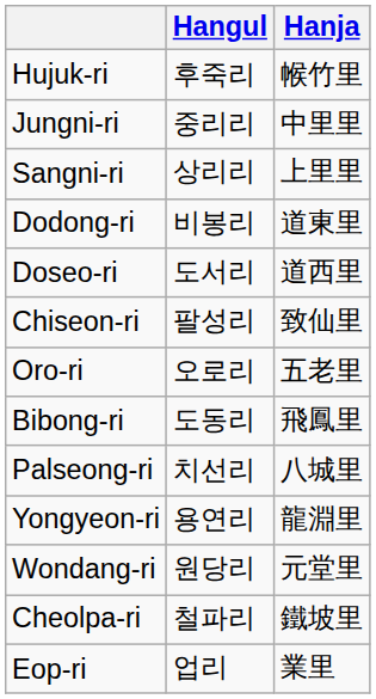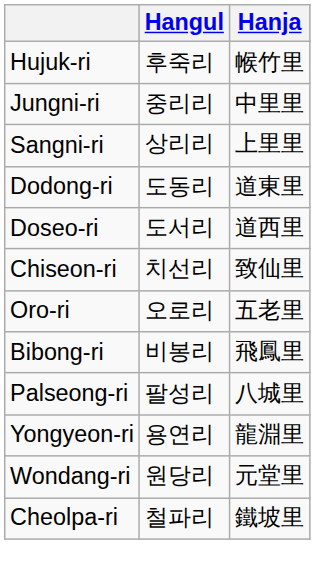Dodong-ri | Hangul: 비봉리 -> 도동리
Chiseon-ri | Hangul: 팔성리 -> 치선리
Bibong-ri | Hangul: 도동리 -> 비봉리
Palseong-ri | Hangul: 치선리 -> 팔성리
- row: Eop-ri | 업리 | 業里
